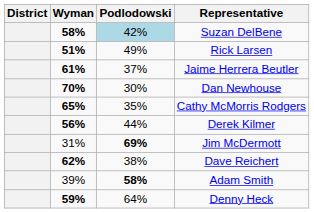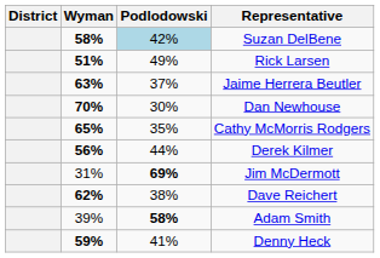Jaime Herrera Beutler | Wyman: 61% -> 63%
Denny Heck | Podlodowski: 64% -> 41%
